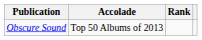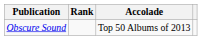columns swapped: Accolade <-> Rank
